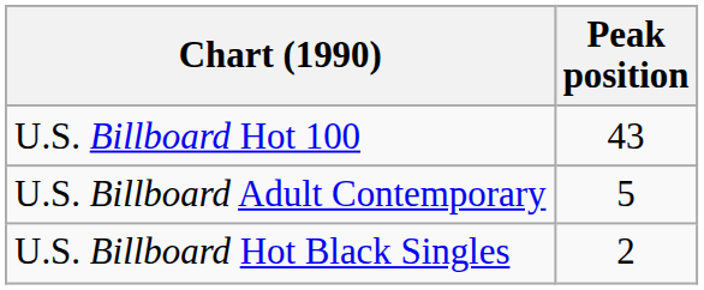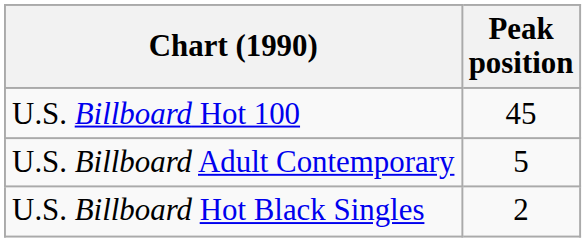U.S. Billboard Hot 100 | Peak position: 43 -> 45
